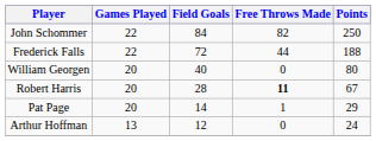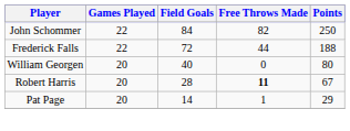- row: Arthur Hoffman | 13 | 12 | 0 | 24
